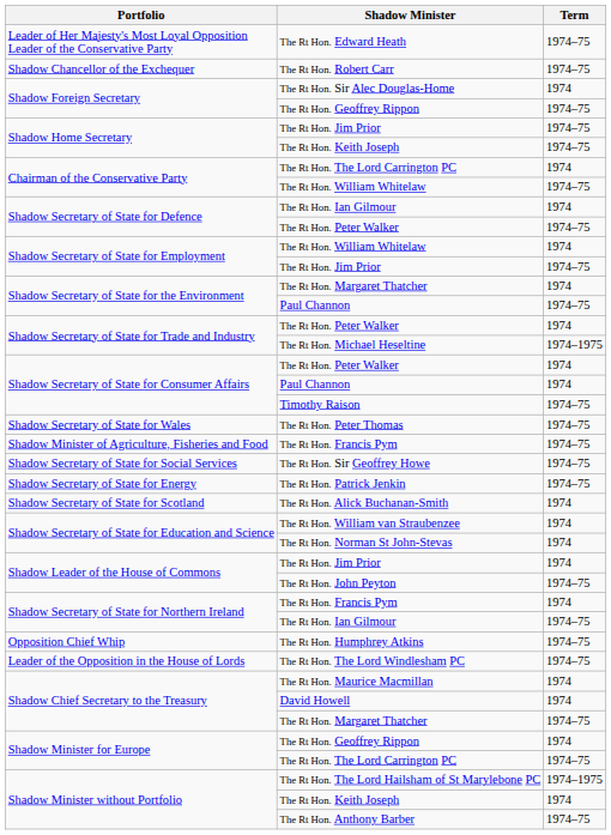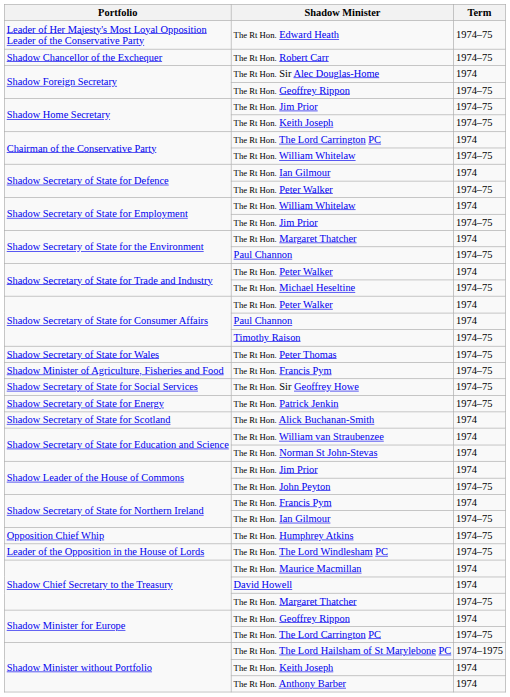The Rt Hon. Michael Heseltine | Term: 1974–1975 -> 1974–75
The Rt Hon. Anthony Barber | Term: 1974–75 -> 1974
